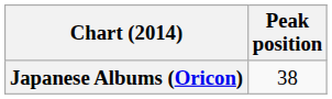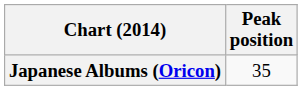Japanese Albums (Oricon) | Peak position: 38 -> 35
